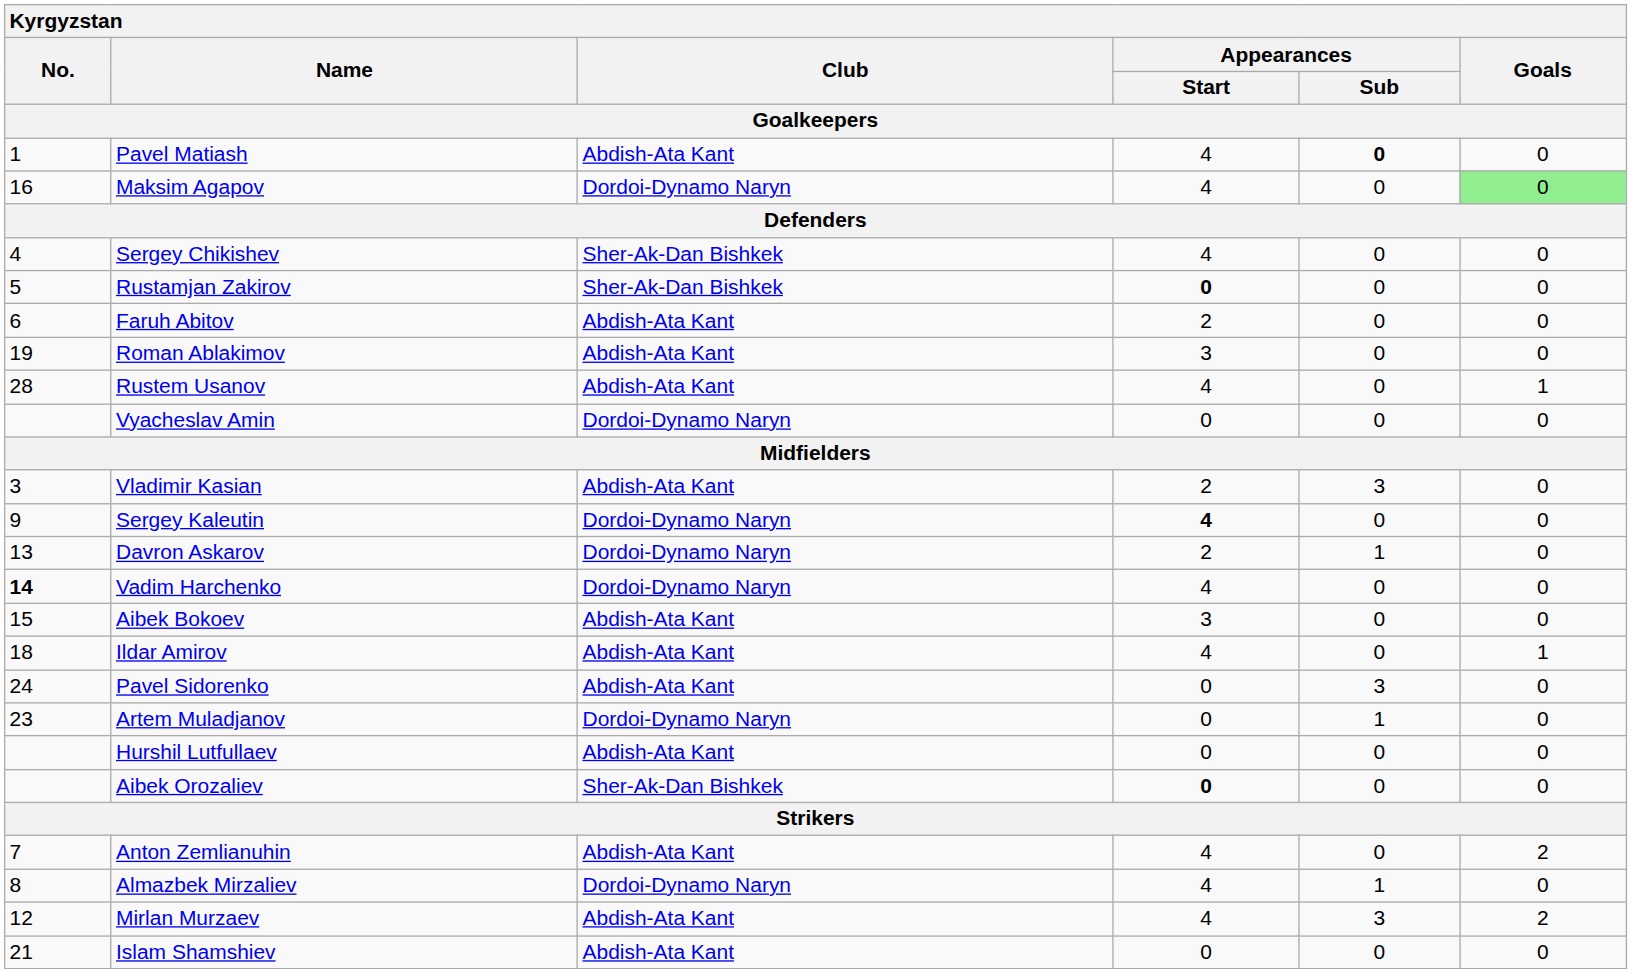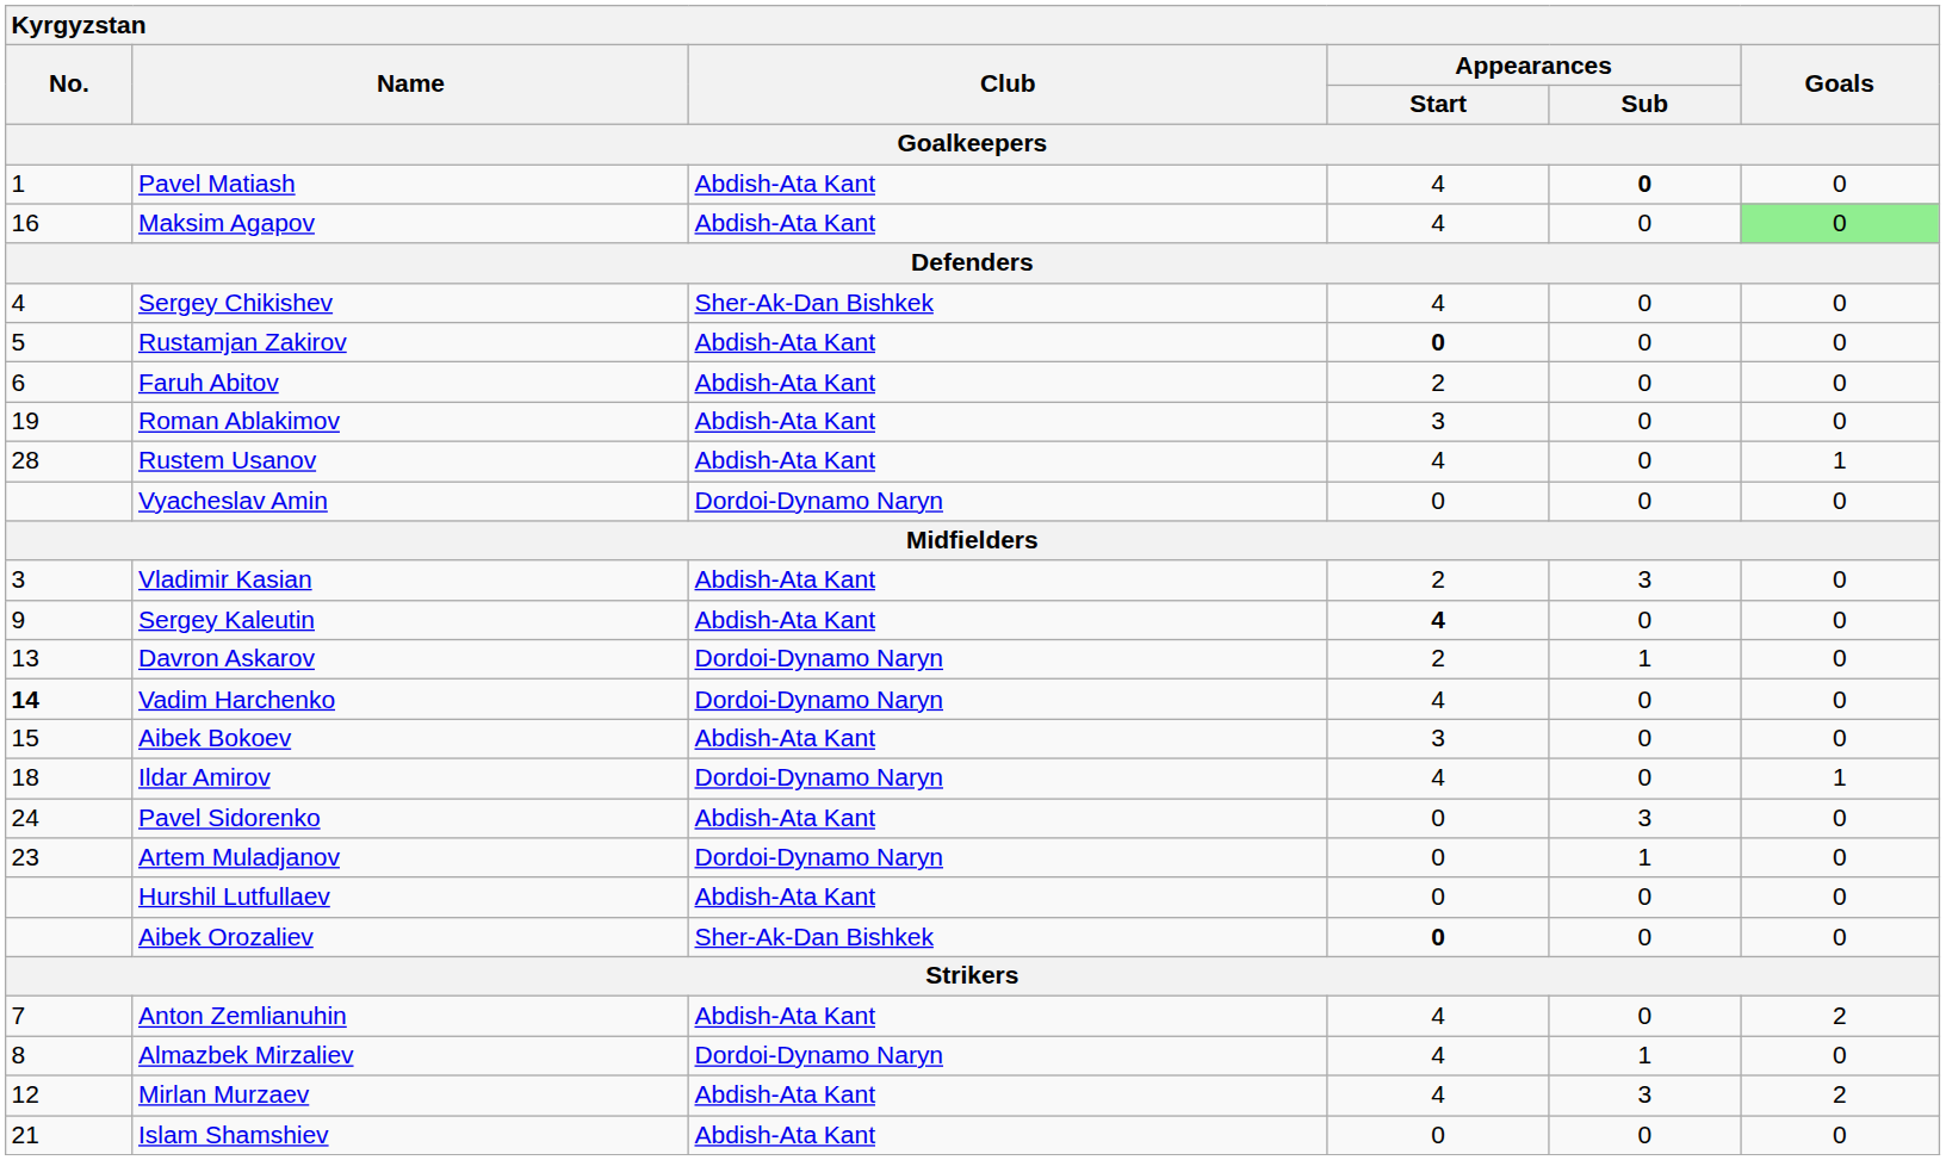Maksim Agapov | Club: Dordoi-Dynamo Naryn -> Abdish-Ata Kant
Rustamjan Zakirov | Club: Sher-Ak-Dan Bishkek -> Abdish-Ata Kant
Sergey Kaleutin | Club: Dordoi-Dynamo Naryn -> Abdish-Ata Kant
Ildar Amirov | Club: Abdish-Ata Kant -> Dordoi-Dynamo Naryn
